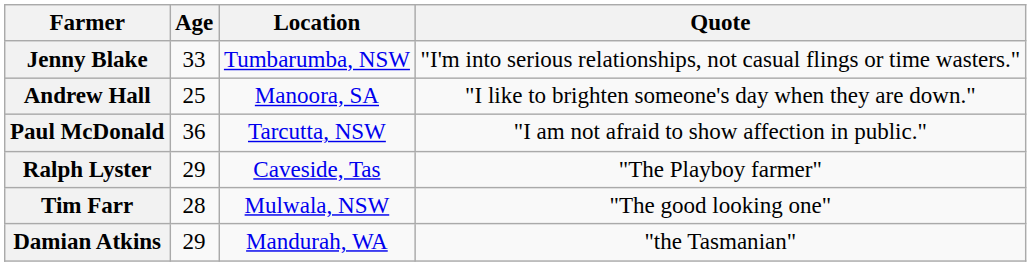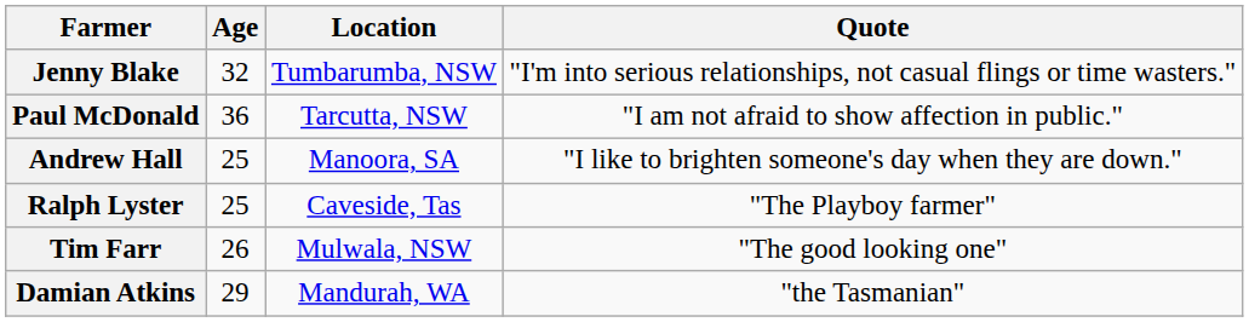Jenny Blake | Age: 33 -> 32
rows swapped: Andrew Hall <-> Paul McDonald
Ralph Lyster | Age: 29 -> 25
Tim Farr | Age: 28 -> 26
